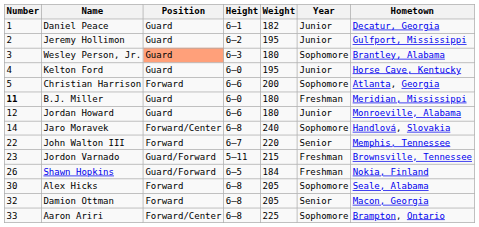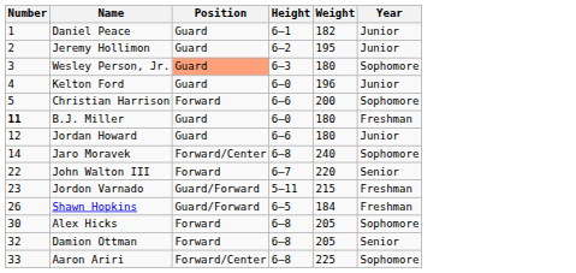- column: Hometown | Decatur, Georgia | Gulfport, Mississippi | Brantley, Alabama | Horse Cave, Kentucky | Atlanta, Georgia | Meridian, Mississippi | Monroeville, Alabama | Handlová, Slovakia | Memphis, Tennessee | Brownsville, Tennessee | Nokia, Finland | Seale, Alabama | Macon, Georgia | Brampton, Ontario
Kelton Ford | Weight: 195 -> 196
